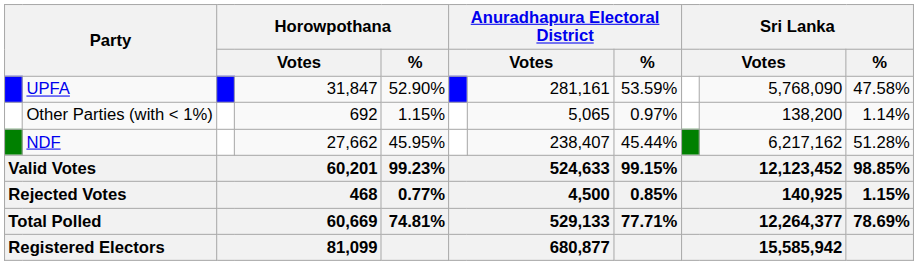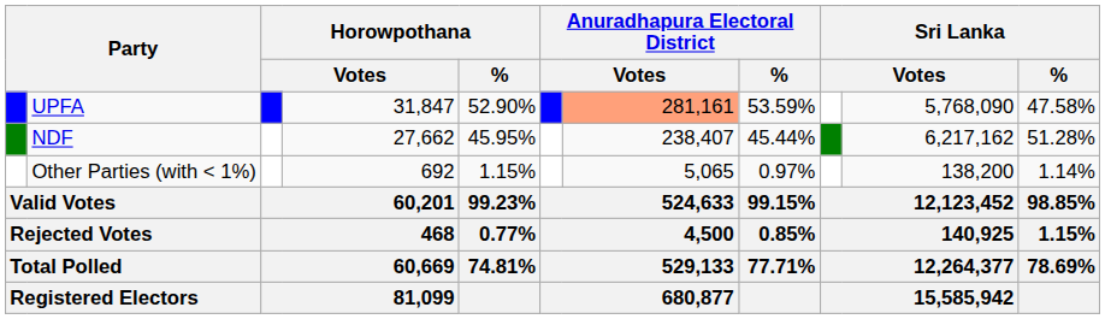UPFA | column 7: no background -> lightsalmon background
rows swapped: NDF <-> Other Parties (with < 1%)
